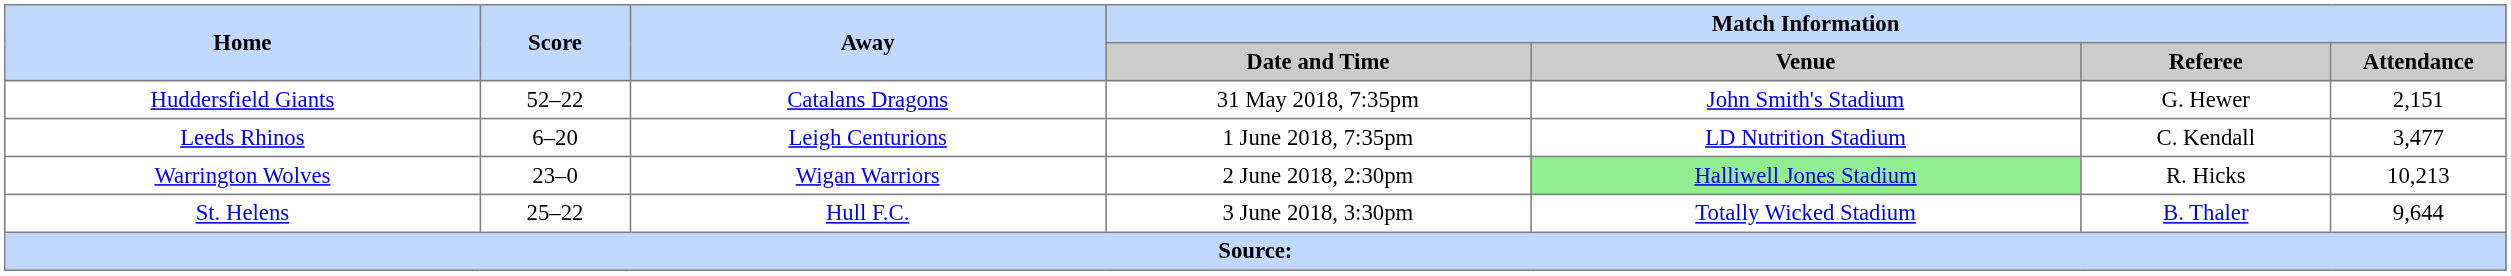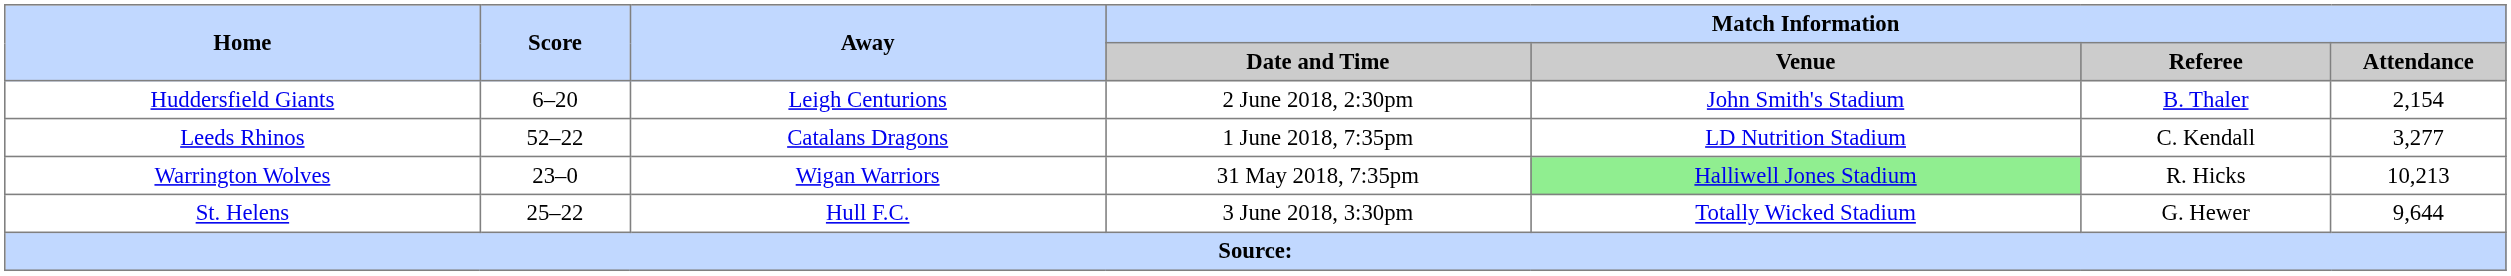Huddersfield Giants | Score: 52–22 -> 6–20
Huddersfield Giants | Away: Catalans Dragons -> Leigh Centurions
Huddersfield Giants | Match Information / Date and Time: 31 May 2018, 7:35pm -> 2 June 2018, 2:30pm
Huddersfield Giants | Match Information / Referee: G. Hewer -> B. Thaler
Huddersfield Giants | Match Information / Attendance: 2,151 -> 2,154
Leeds Rhinos | Score: 6–20 -> 52–22
Leeds Rhinos | Away: Leigh Centurions -> Catalans Dragons
Leeds Rhinos | Match Information / Attendance: 3,477 -> 3,277
Warrington Wolves | Match Information / Date and Time: 2 June 2018, 2:30pm -> 31 May 2018, 7:35pm
St. Helens | Match Information / Referee: B. Thaler -> G. Hewer
